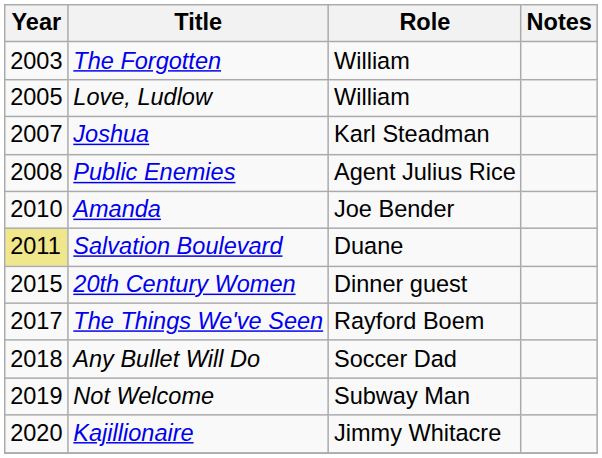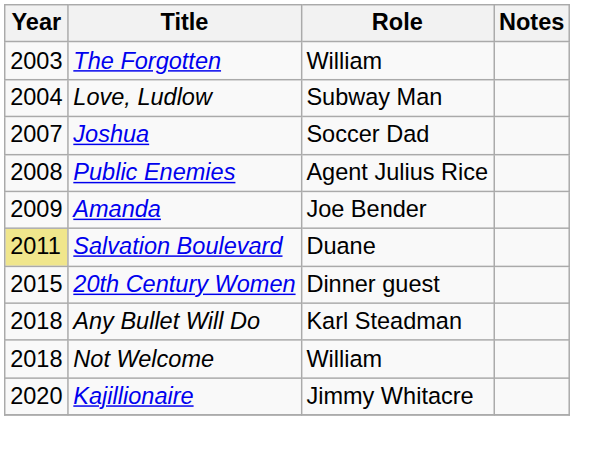Love, Ludlow | Year: 2005 -> 2004
Love, Ludlow | Role: William -> Subway Man
Joshua | Role: Karl Steadman -> Soccer Dad
Amanda | Year: 2010 -> 2009
- row: 2017 | The Things We've Seen | Rayford Boem
Any Bullet Will Do | Role: Soccer Dad -> Karl Steadman
Not Welcome | Year: 2019 -> 2018
Not Welcome | Role: Subway Man -> William
